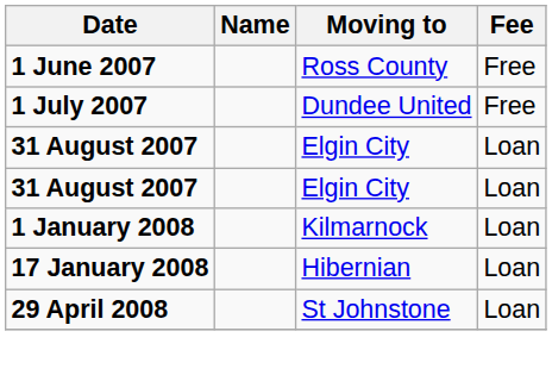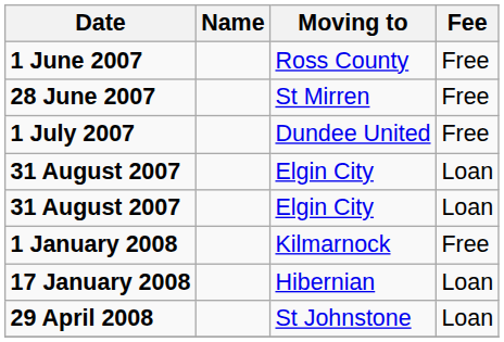+ row: 28 June 2007 | St Mirren | Free
1 January 2008 | Fee: Loan -> Free
